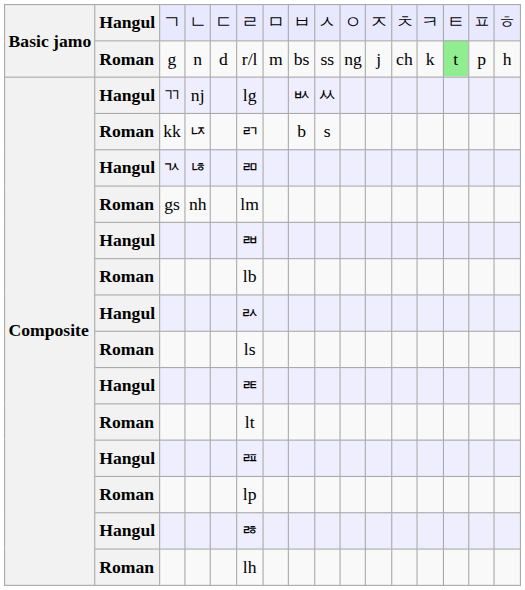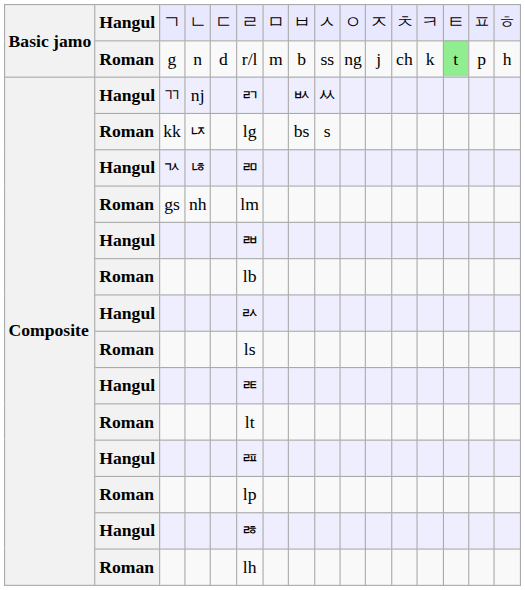g | column 8: bs -> b
ㄲ | column 6: lg -> ㄺ
kk | column 6: ㄺ -> lg
kk | column 8: b -> bs
